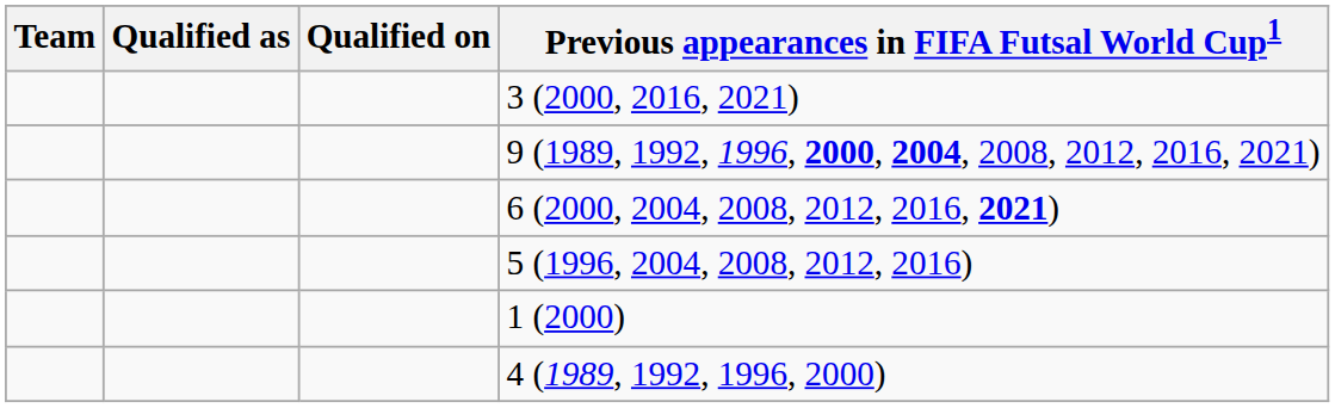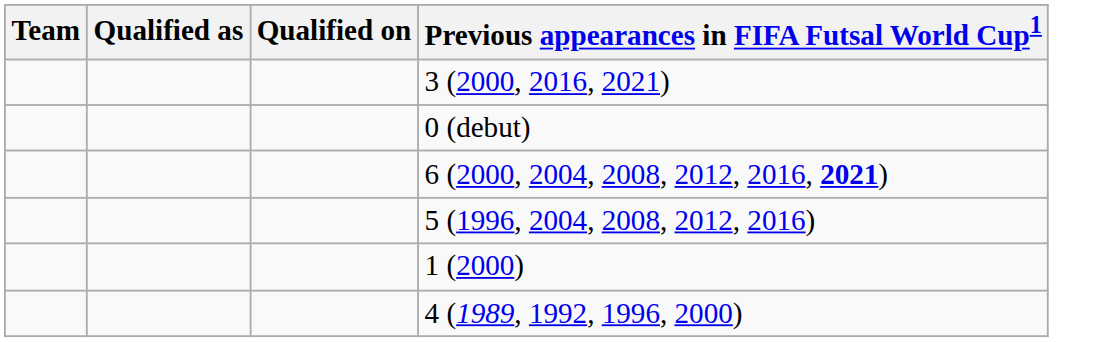+ row: 0 (debut)
- row: 9 (1989, 1992, 1996, 2000, 2004, 2008, 2012, 2016, 2021)
